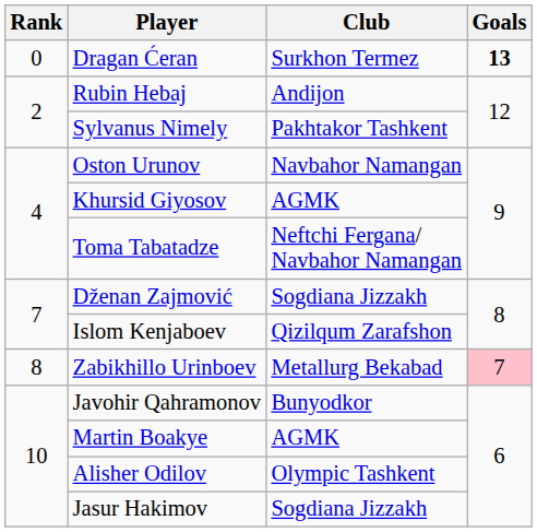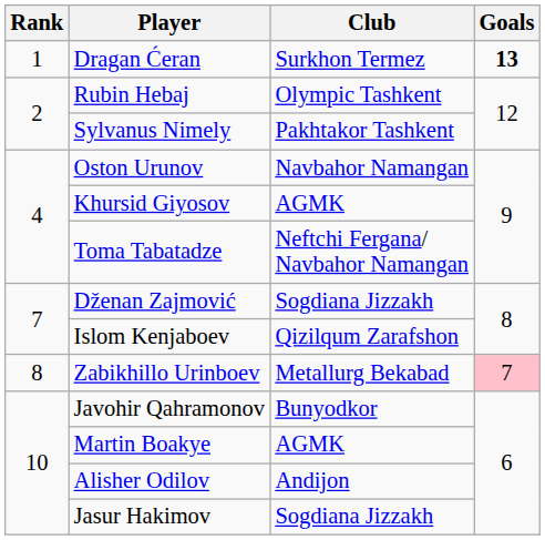Dragan Ćeran | Rank: 0 -> 1
Rubin Hebaj | Club: Andijon -> Olympic Tashkent
Alisher Odilov | Club: Olympic Tashkent -> Andijon
